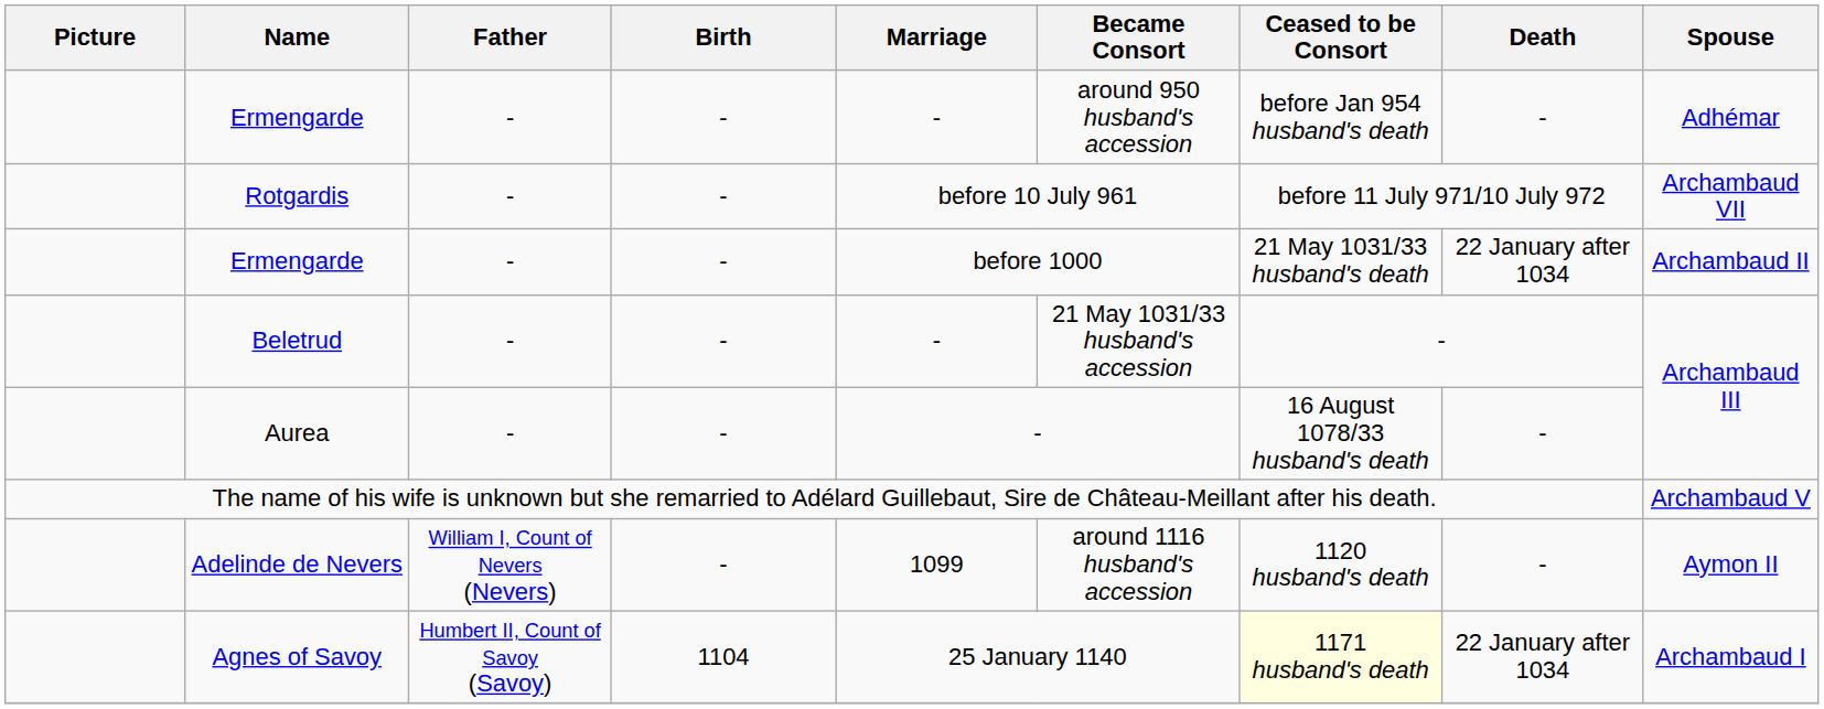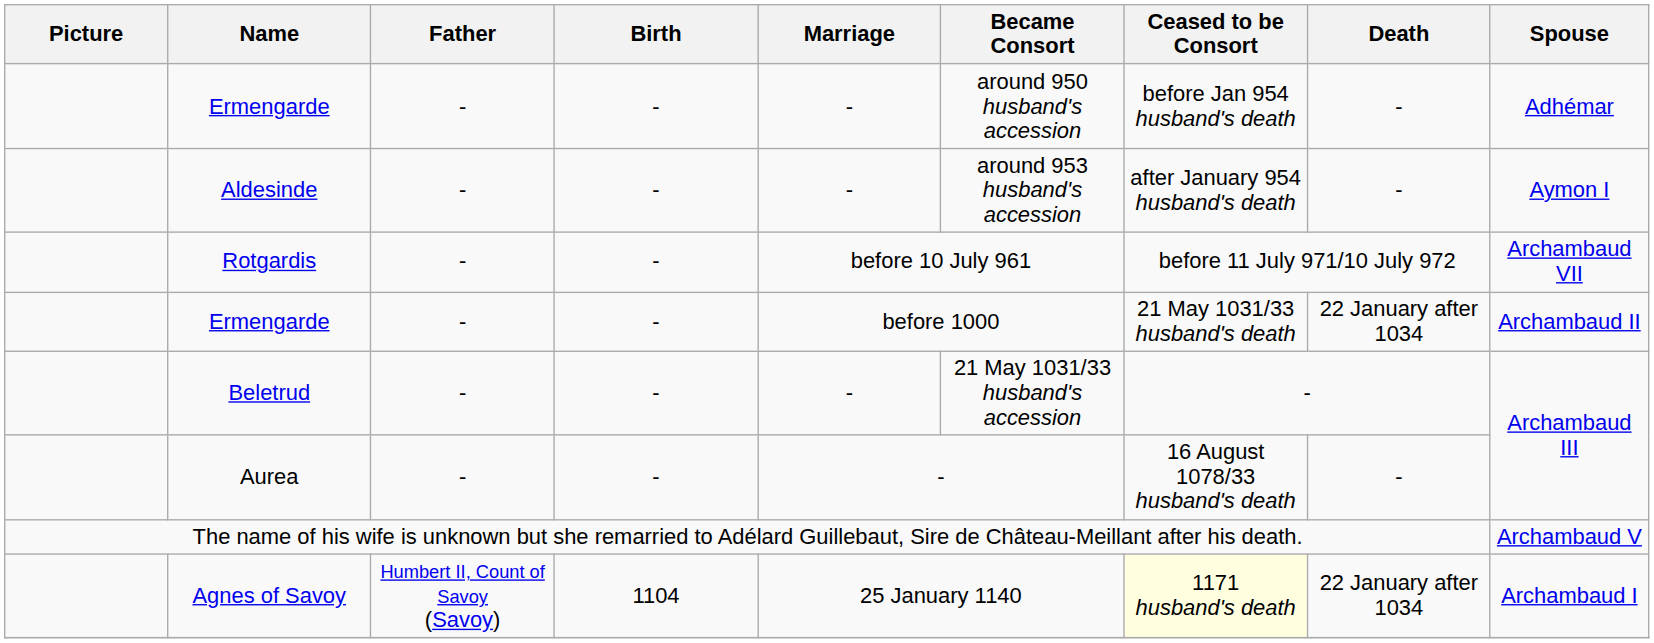+ row: Aldesinde | - | - | - | around 953 husband's accession | after January 954 husband's death | - | Aymon I
- row: Adelinde de Nevers | William I, Count of Nevers (Nevers) | - | 1099 | around 1116 husband's accession | 1120 husband's death | - | Aymon II
